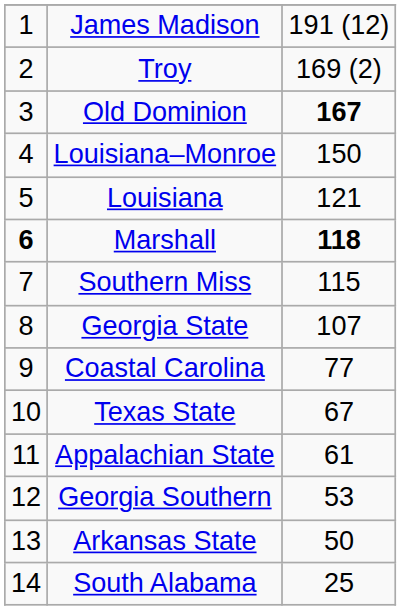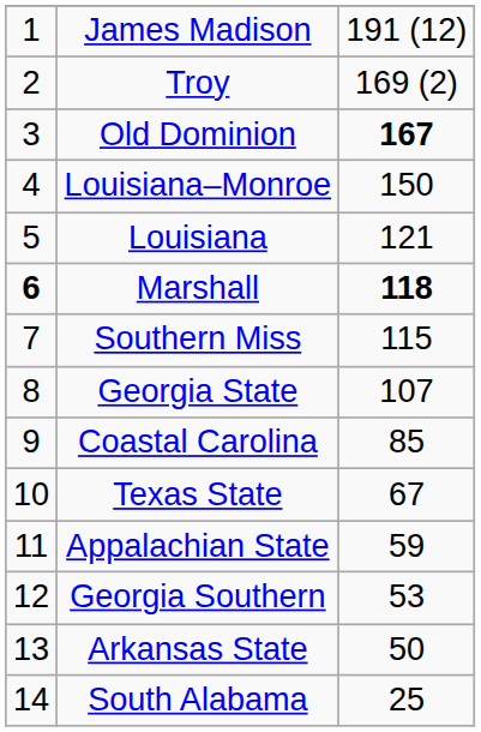Coastal Carolina | column 3: 77 -> 85
Appalachian State | column 3: 61 -> 59
